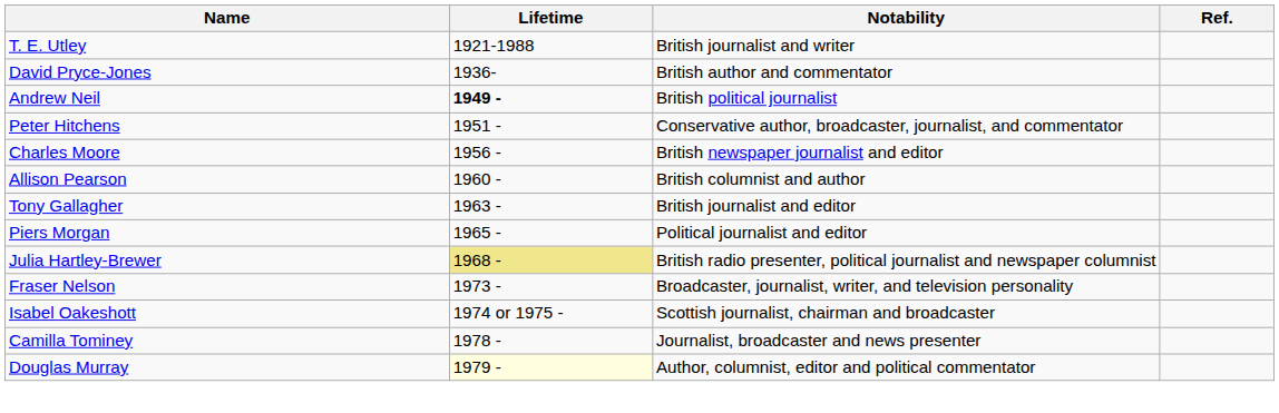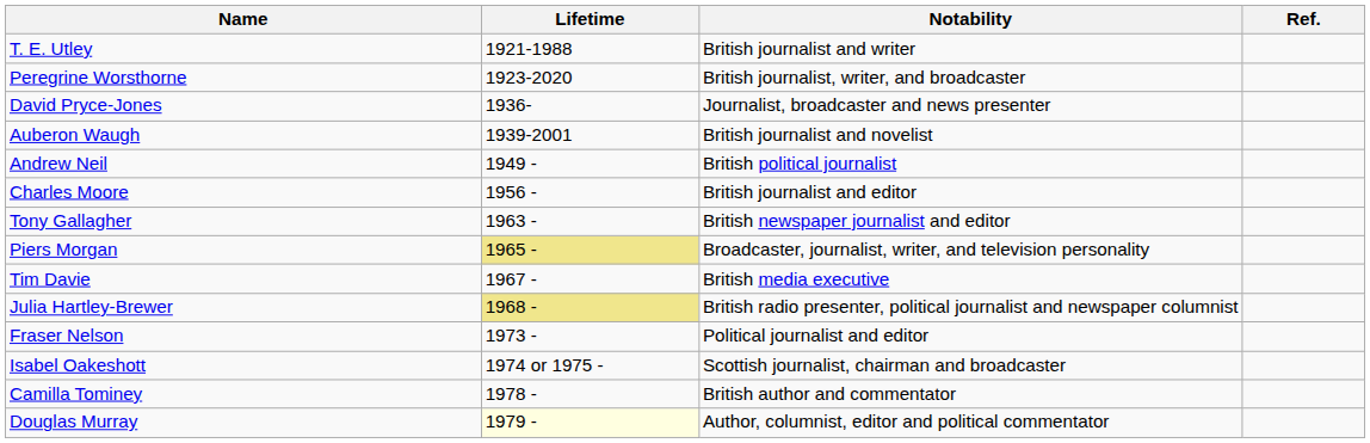+ row: Peregrine Worsthorne | 1923-2020 | British journalist, writer, and broadcaster
David Pryce-Jones | Notability: British author and commentator -> Journalist, broadcaster and news presenter
+ row: Auberon Waugh | 1939-2001 | British journalist and novelist
Andrew Neil | Lifetime: bold -> normal
- row: Peter Hitchens | 1951 - | Conservative author, broadcaster, journalist, and commentator
Charles Moore | Notability: British newspaper journalist and editor -> British journalist and editor
- row: Allison Pearson | 1960 - | British columnist and author
Tony Gallagher | Notability: British journalist and editor -> British newspaper journalist and editor
Piers Morgan | Lifetime: no background -> khaki background
Piers Morgan | Notability: Political journalist and editor -> Broadcaster, journalist, writer, and television personality
+ row: Tim Davie | 1967 - | British media executive
Fraser Nelson | Notability: Broadcaster, journalist, writer, and television personality -> Political journalist and editor
Camilla Tominey | Notability: Journalist, broadcaster and news presenter -> British author and commentator
